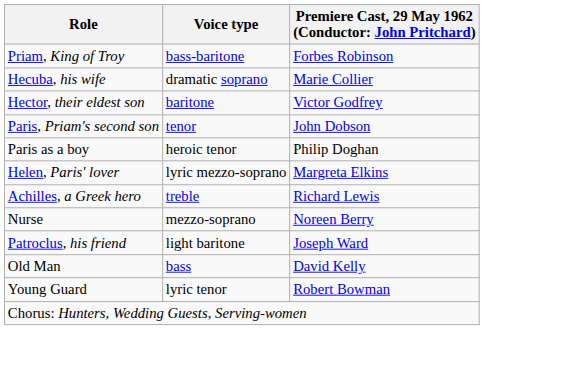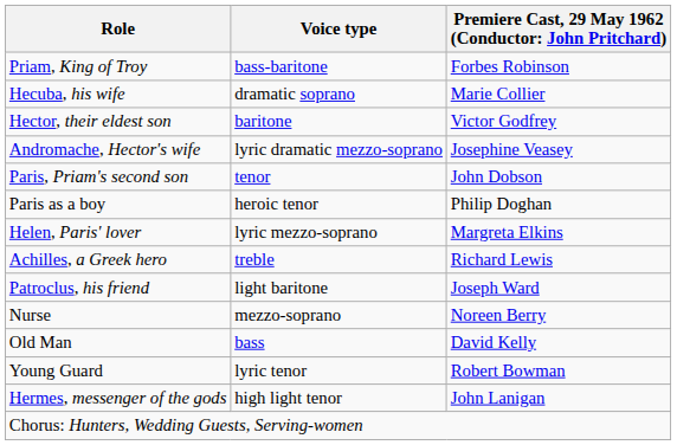+ row: Andromache, Hector's wife | lyric dramatic mezzo-soprano | Josephine Veasey
rows swapped: Patroclus, his friend <-> Nurse
+ row: Hermes, messenger of the gods | high light tenor | John Lanigan
